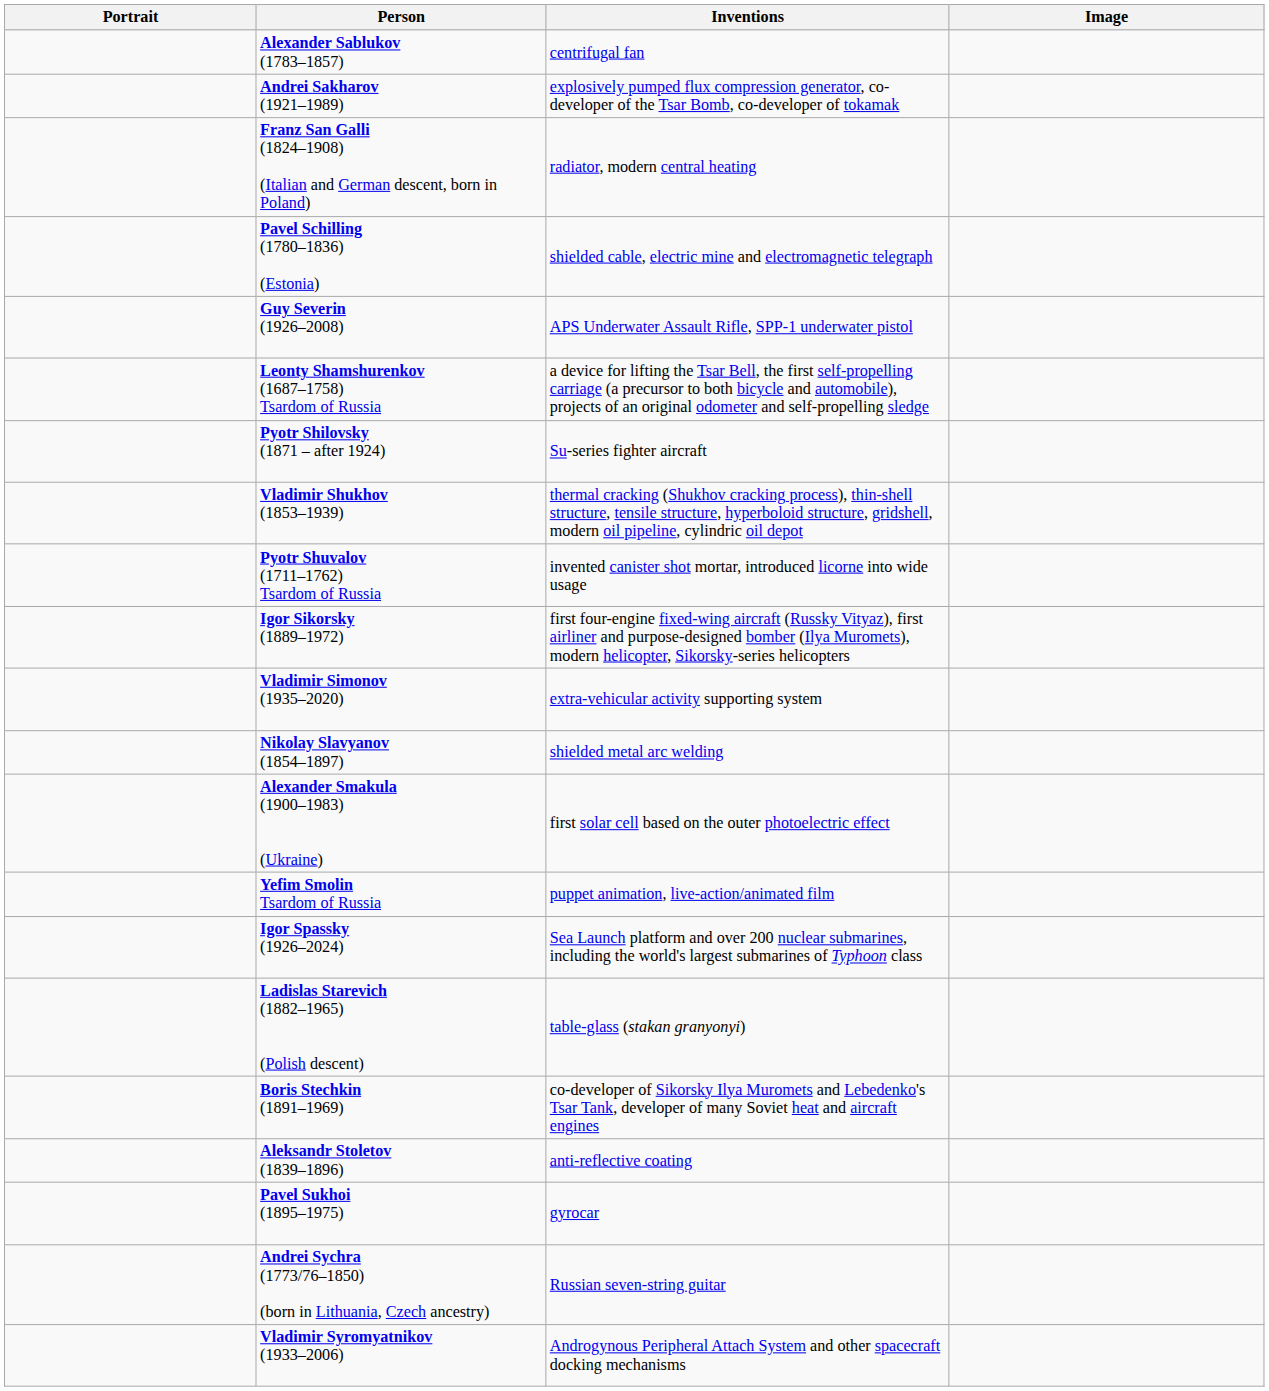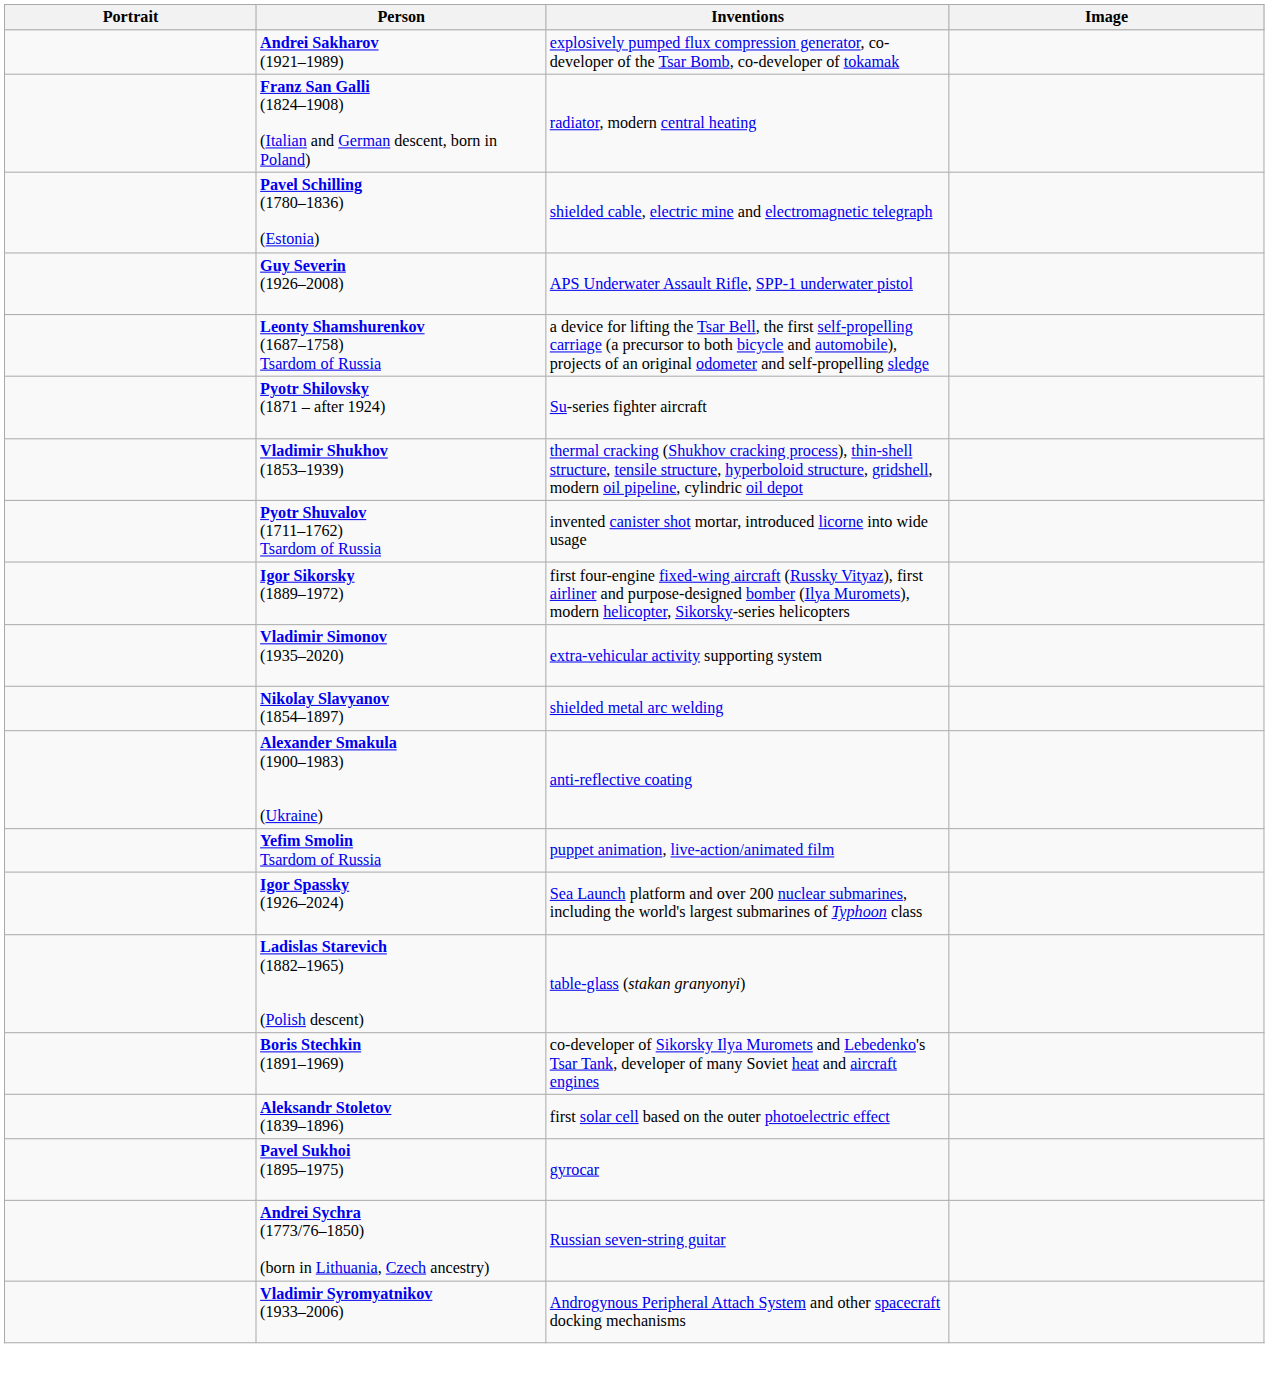- row: Alexander Sablukov (1783–1857) | centrifugal fan
Alexander Smakula (1900–1983) (Ukraine) | Inventions: first solar cell based on the outer photoelectric effect -> anti-reflective coating
Aleksandr Stoletov (1839–1896) | Inventions: anti-reflective coating -> first solar cell based on the outer photoelectric effect
